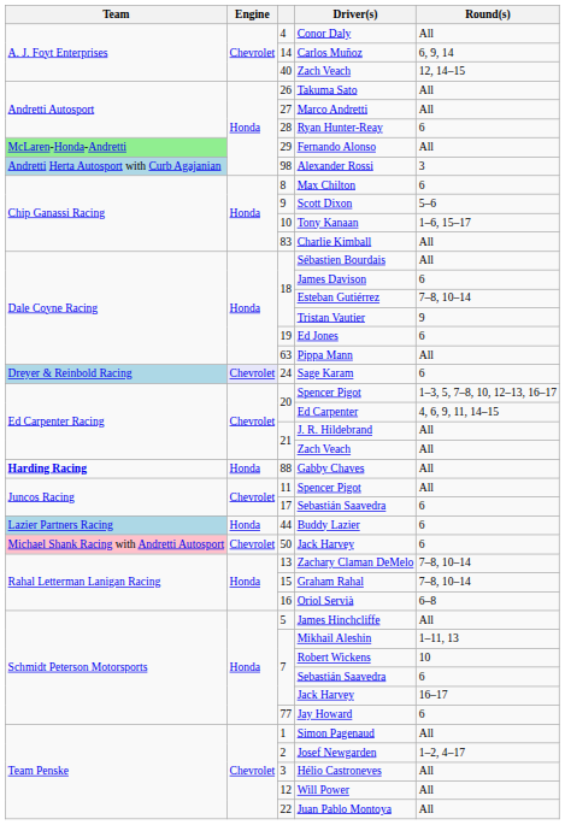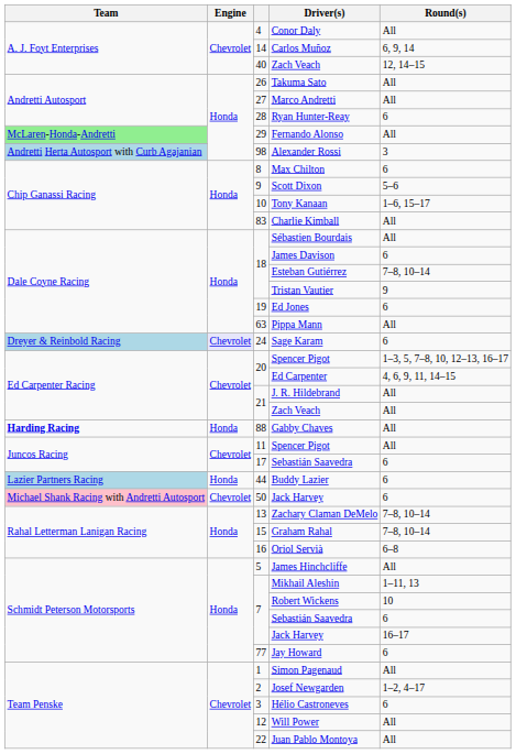Hélio Castroneves | Round(s): All -> 6
